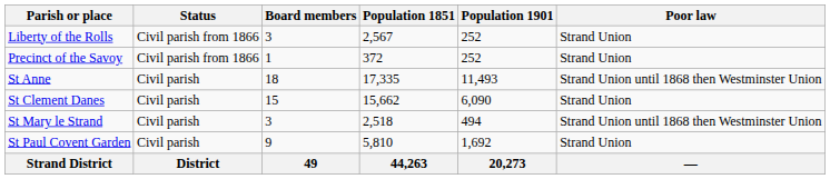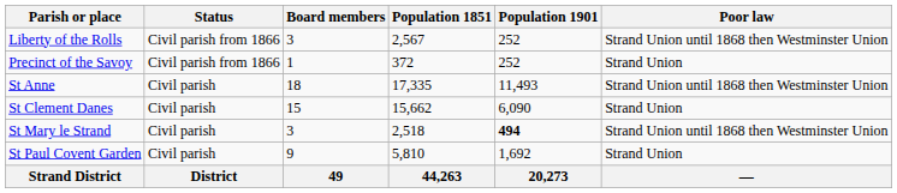Liberty of the Rolls | Poor law: Strand Union -> Strand Union until 1868 then Westminster Union
St Mary le Strand | Population 1901: normal -> bold
